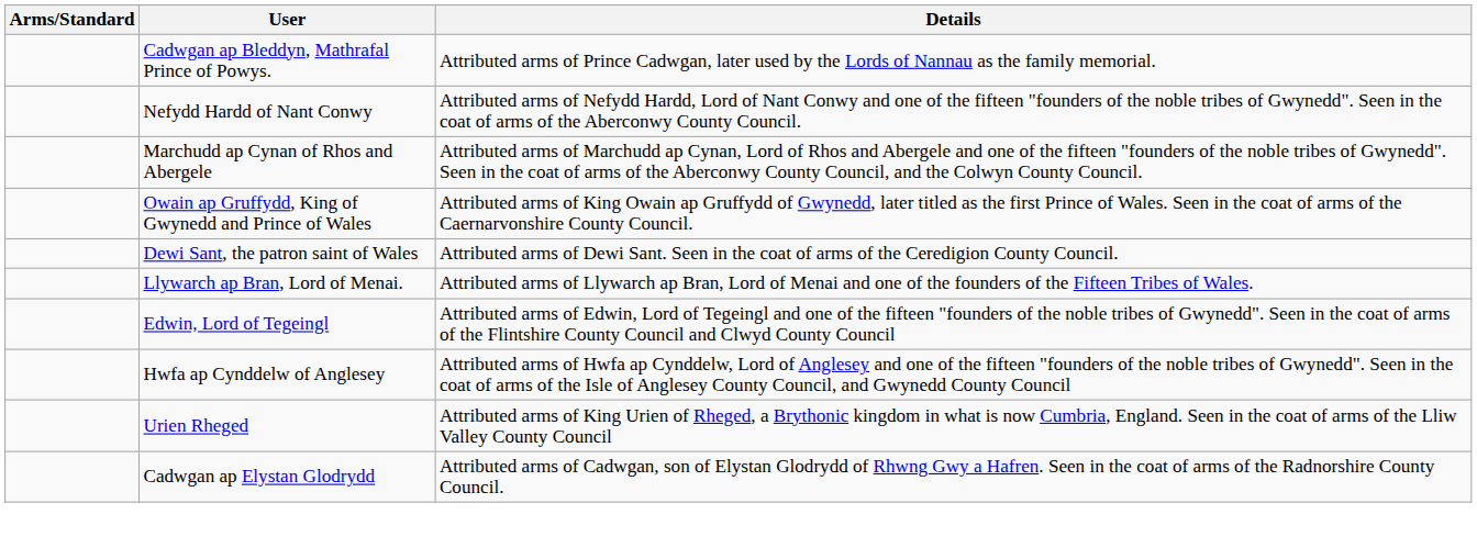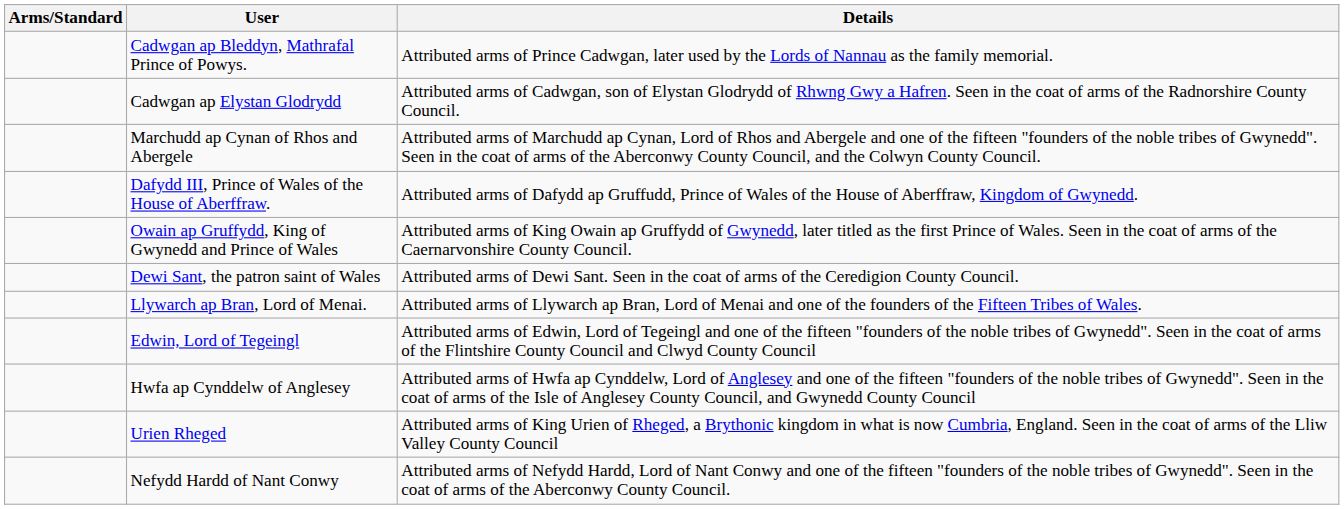rows swapped: Nefydd Hardd of Nant Conwy <-> Cadwgan ap Elystan Glodrydd
+ row: Dafydd III, Prince of Wales of the House of Aberffraw. | Attributed arms of Dafydd ap Gruffudd, Prince of Wales of the House of Aberffraw, Kingdom of Gwynedd.
